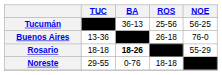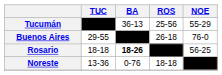Tucumán | NOE: 56-25 -> 55-29
Buenos Aires | TUC: 13-36 -> 29-55
Rosario | NOE: 55-29 -> 56-25
Noreste | TUC: 29-55 -> 13-36
